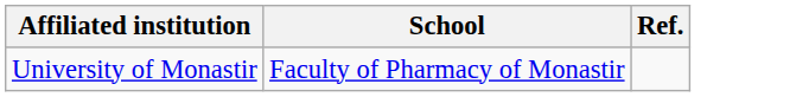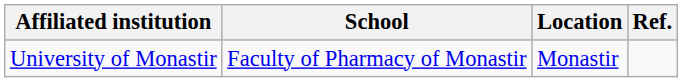+ column: Location | Monastir
